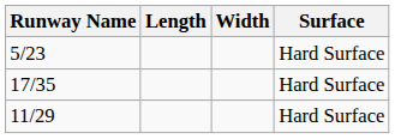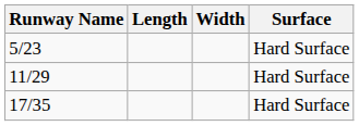rows swapped: 17/35 <-> 11/29
